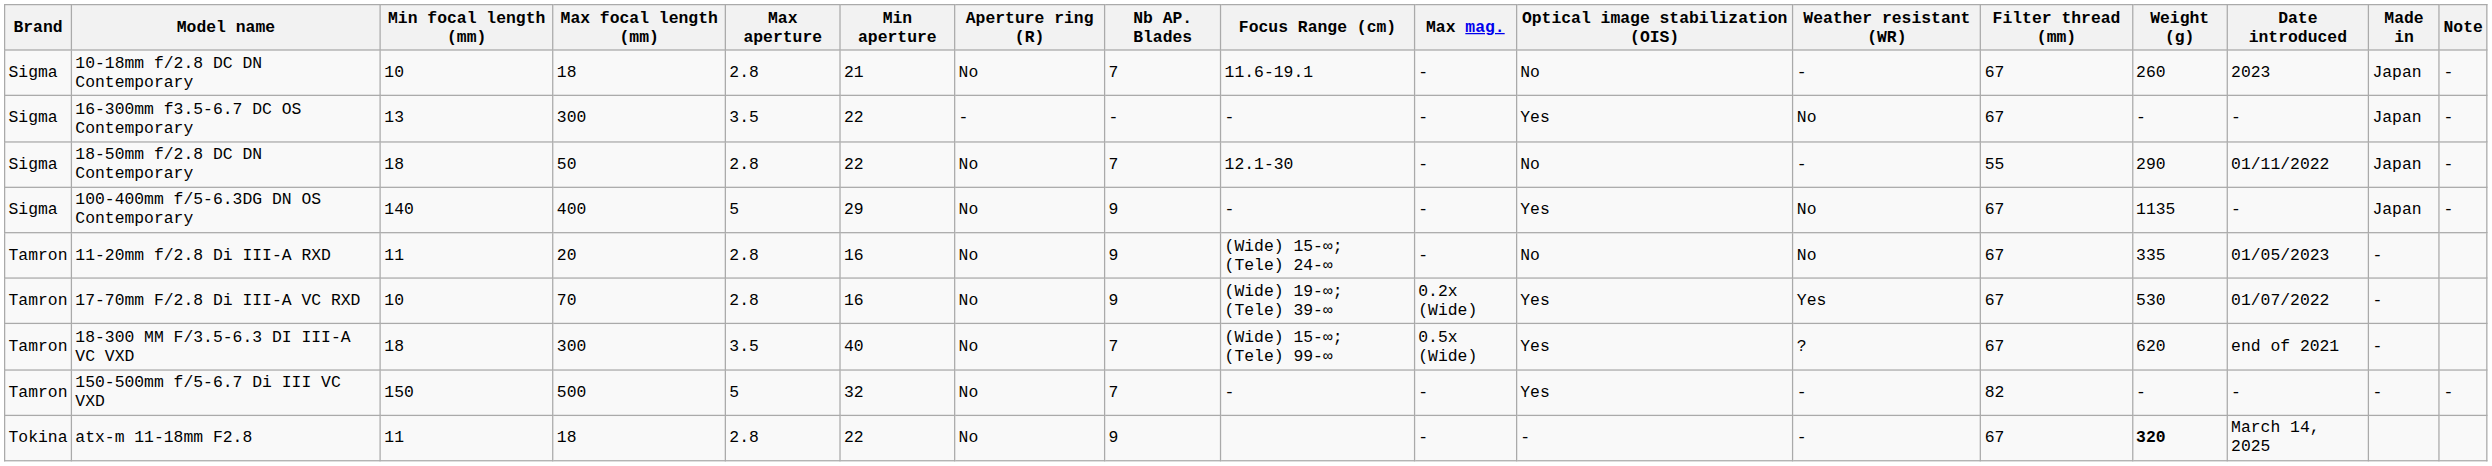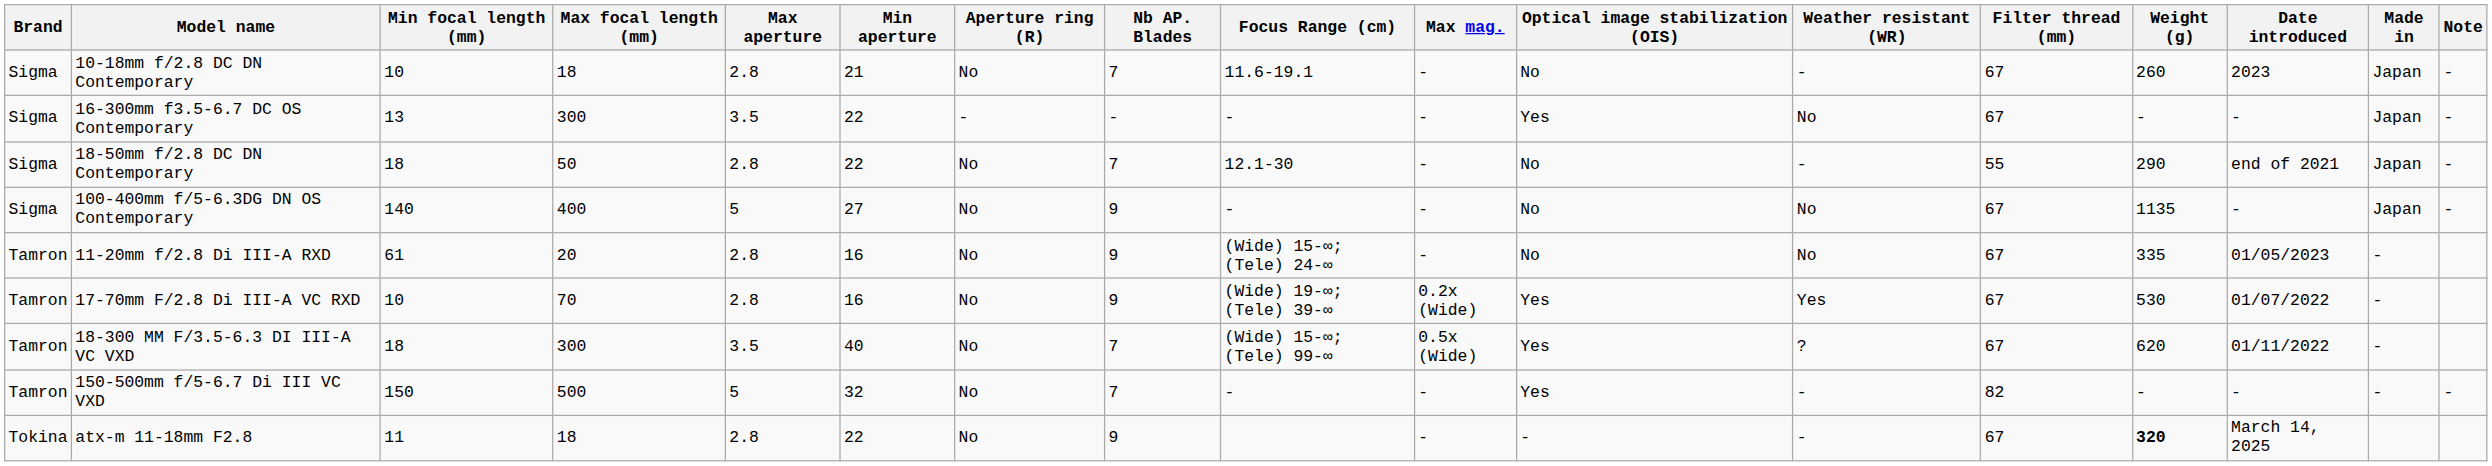18-50mm f/2.8 DC DN Contemporary | Date introduced: 01/11/2022 -> end of 2021
100-400mm f/5-6.3DG DN OS Contemporary | Min aperture: 29 -> 27
100-400mm f/5-6.3DG DN OS Contemporary | Optical image stabilization (OIS): Yes -> No
11-20mm f/2.8 Di III-A RXD | Min focal length (mm): 11 -> 61
18-300 MM F/3.5-6.3 DI III-A VC VXD | Date introduced: end of 2021 -> 01/11/2022
